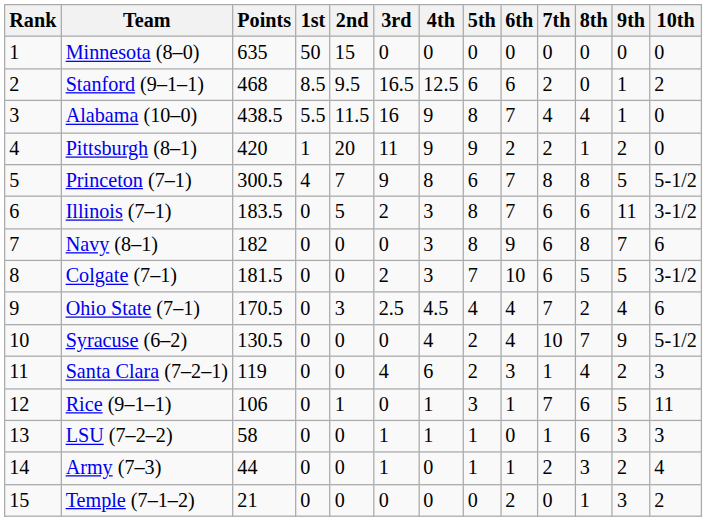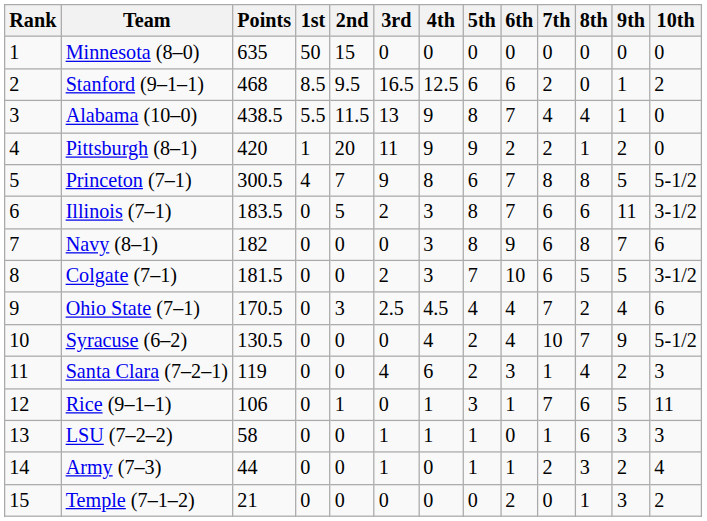Alabama (10–0) | 3rd: 16 -> 13
